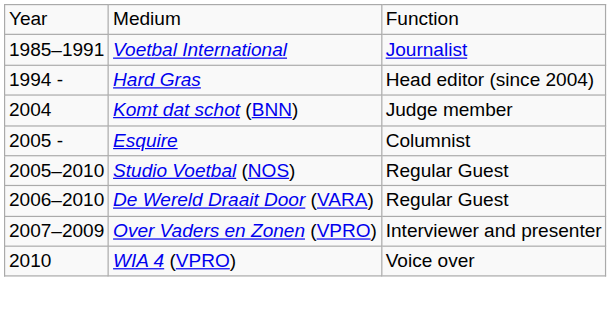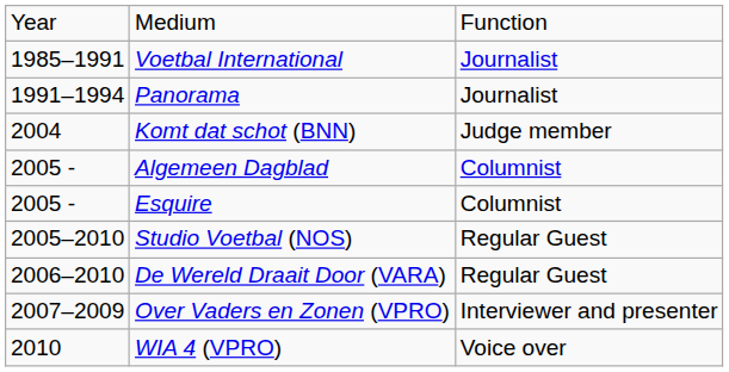+ row: 1991–1994 | Panorama | Journalist
- row: 1994 - | Hard Gras | Head editor (since 2004)
+ row: 2005 - | Algemeen Dagblad | Columnist
